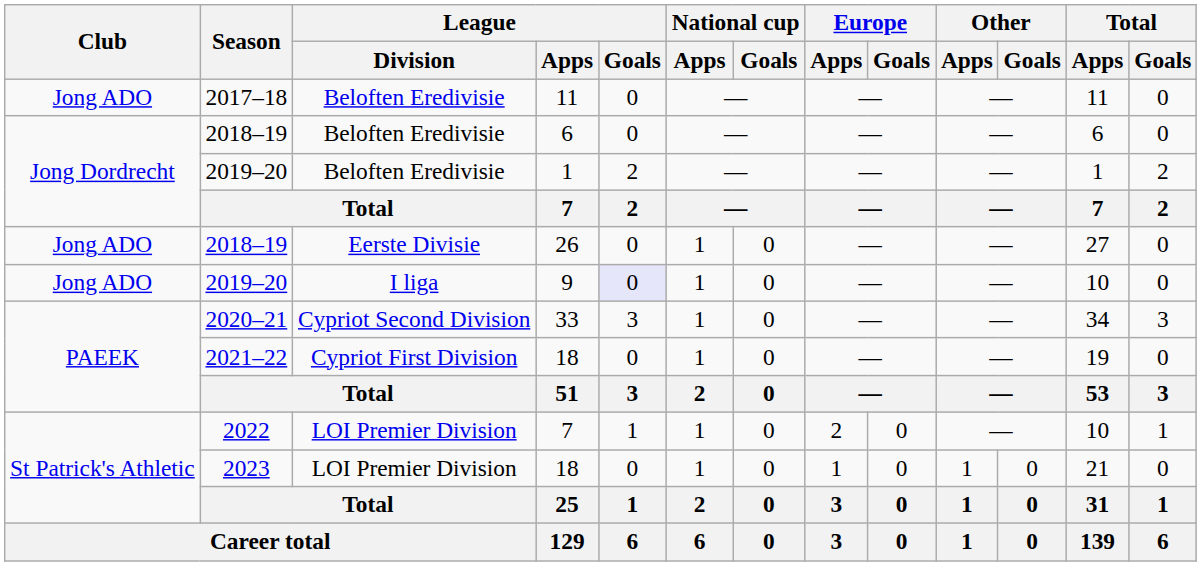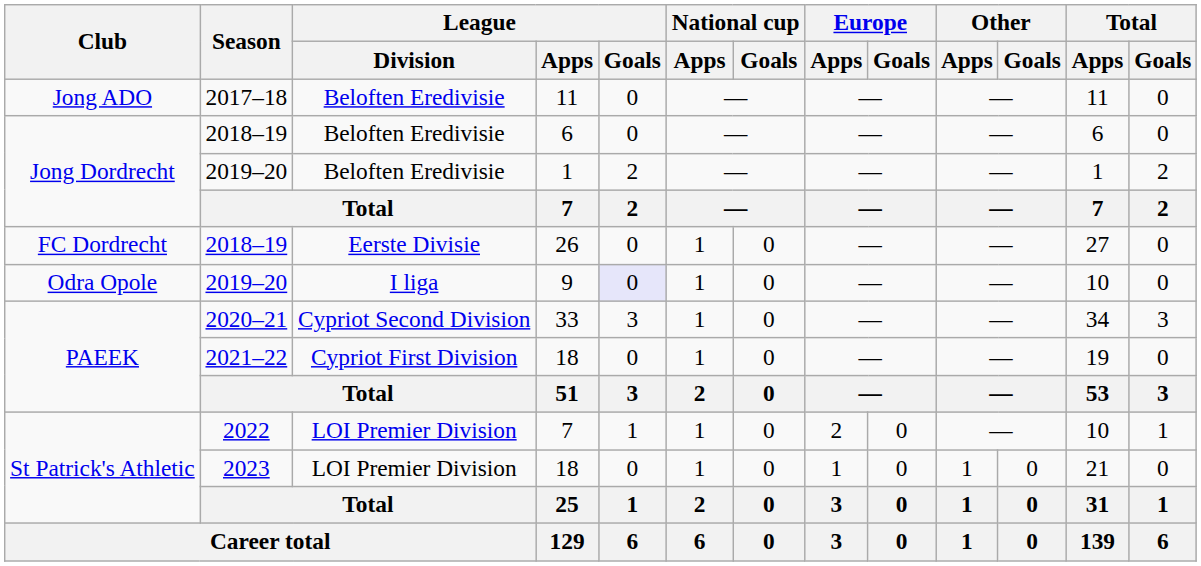26 | Club: Jong ADO -> FC Dordrecht
9 | Club: Jong ADO -> Odra Opole
